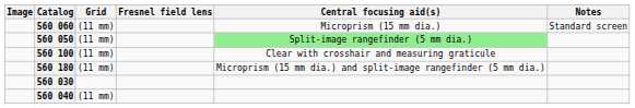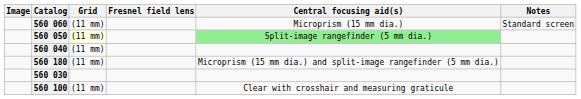560 050 | Grid: no background -> lightyellow background
rows swapped: 560 040 <-> 560 100
